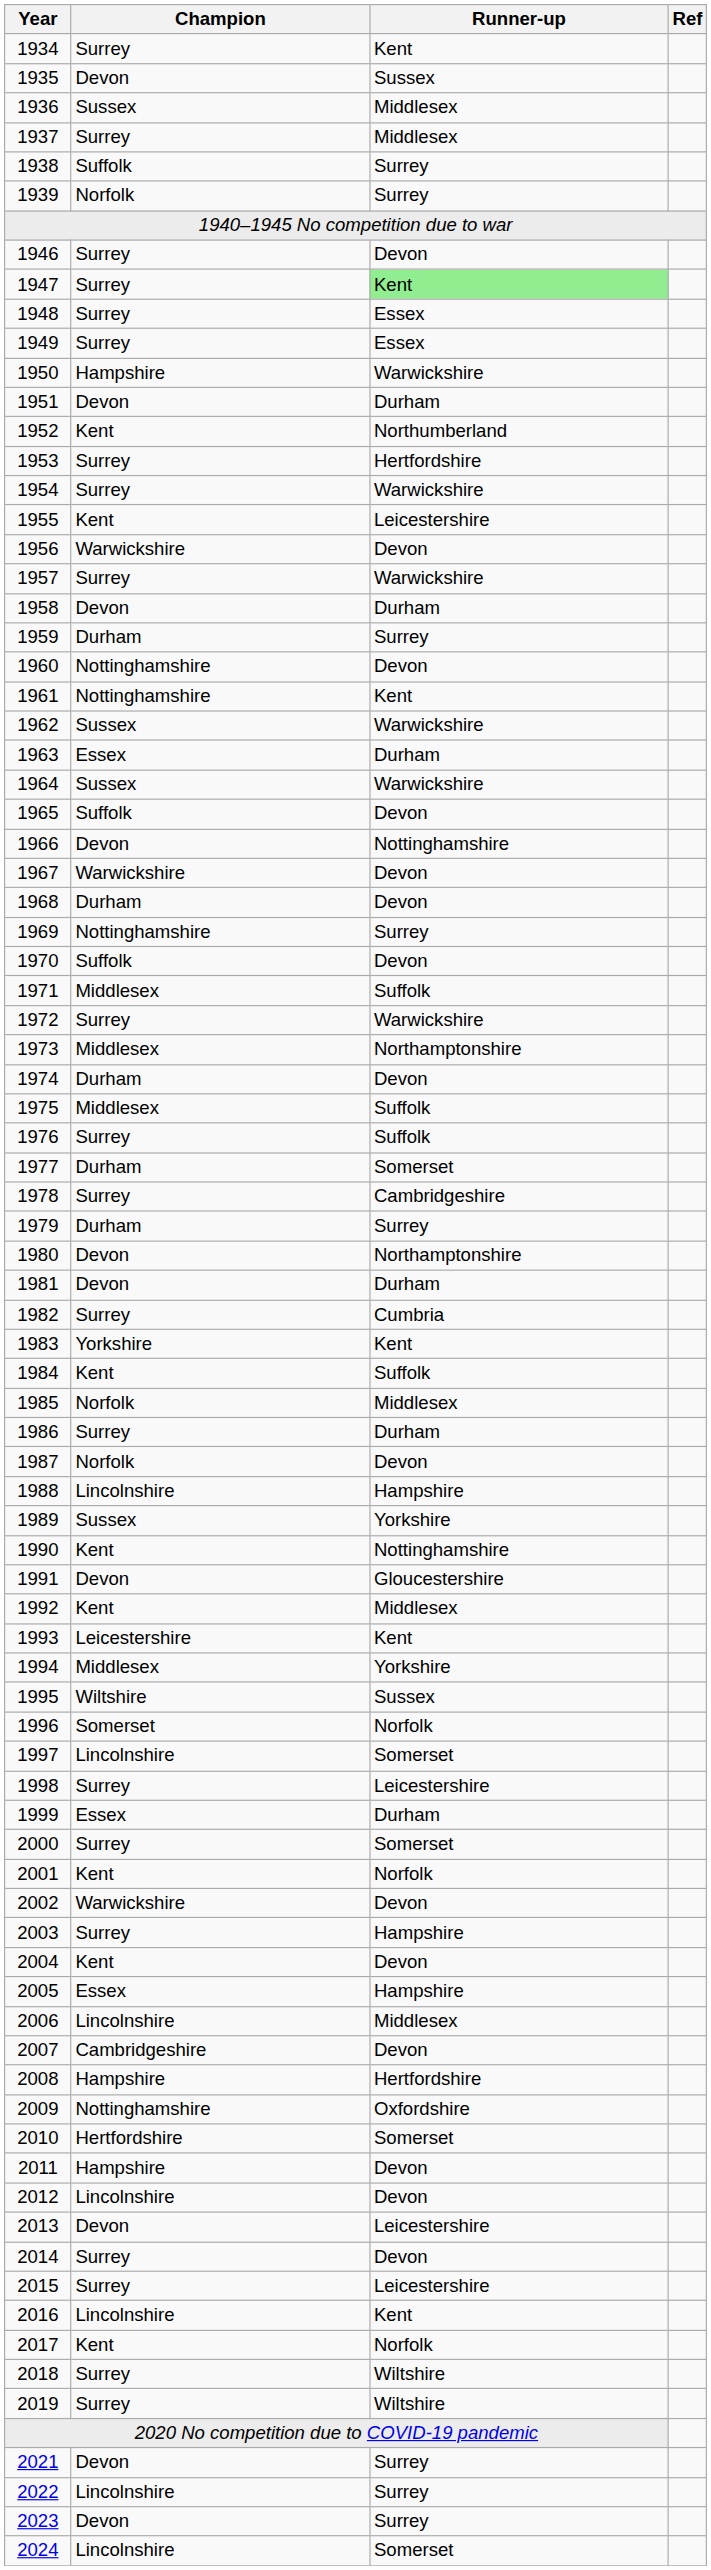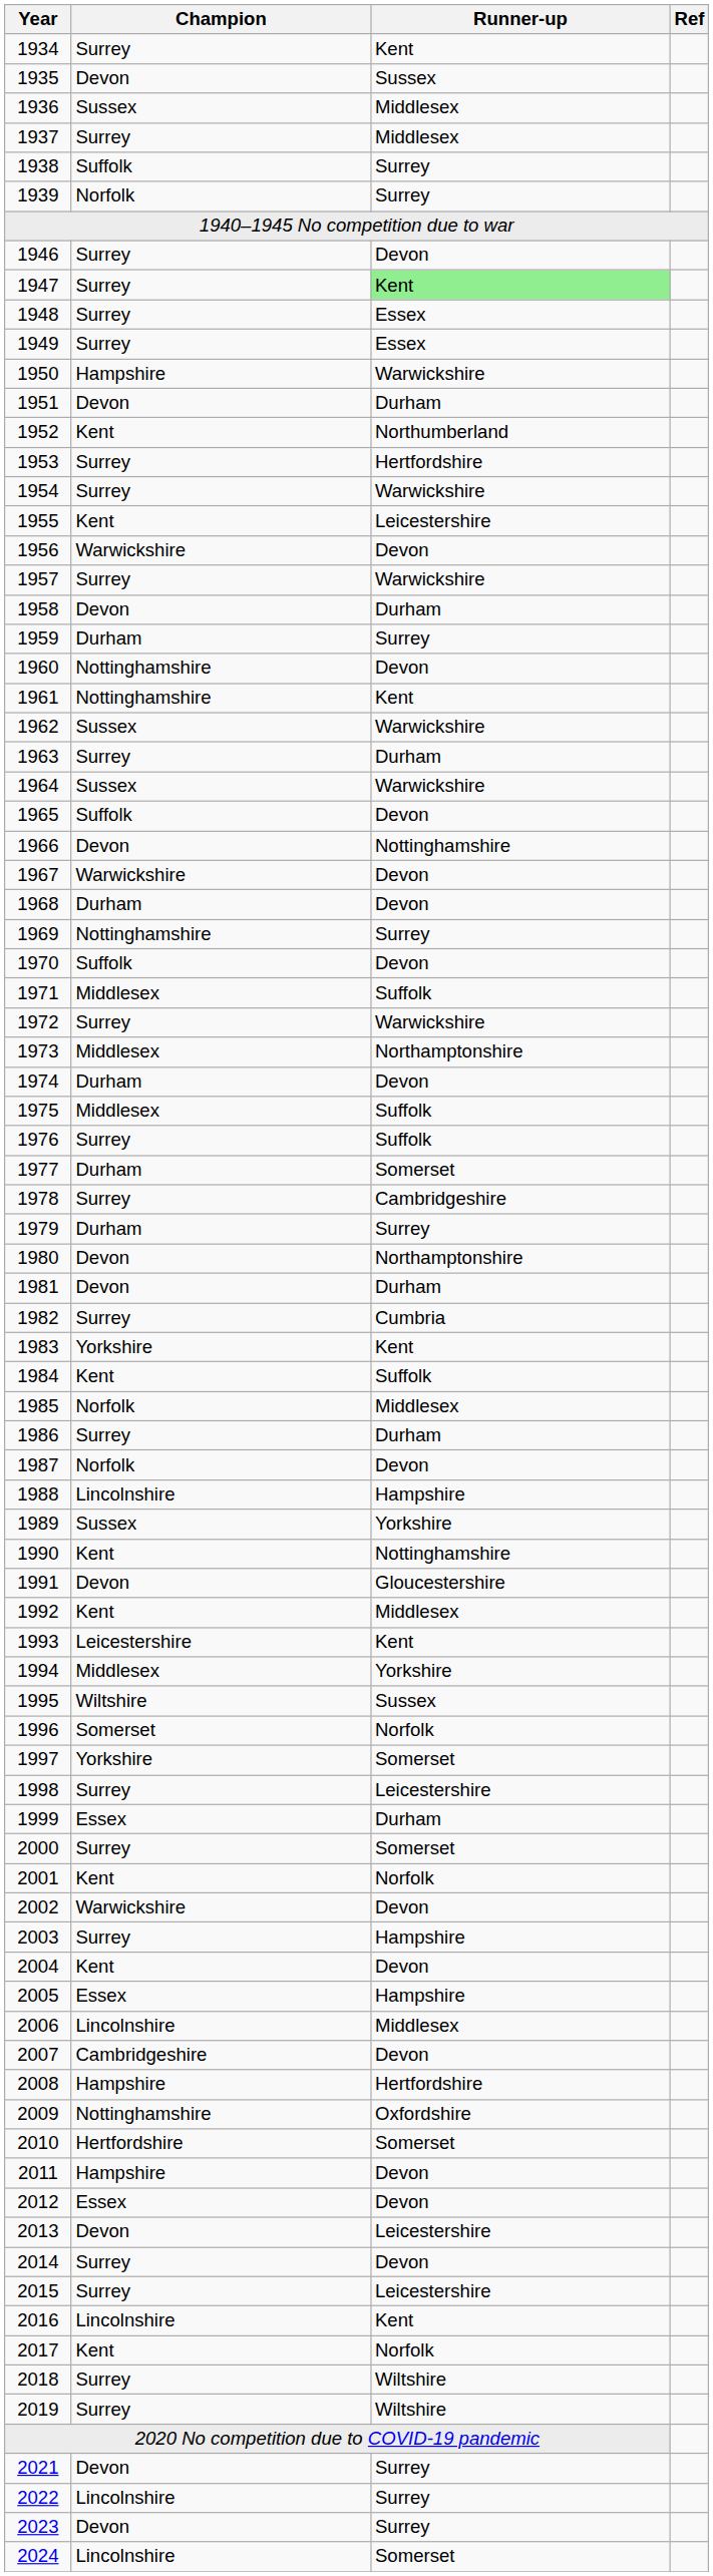1963 | Champion: Essex -> Surrey
1997 | Champion: Lincolnshire -> Yorkshire
2012 | Champion: Lincolnshire -> Essex
